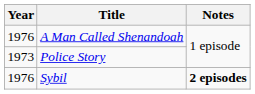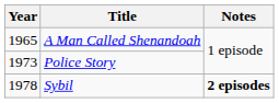A Man Called Shenandoah | Year: 1976 -> 1965
Sybil | Year: 1976 -> 1978
